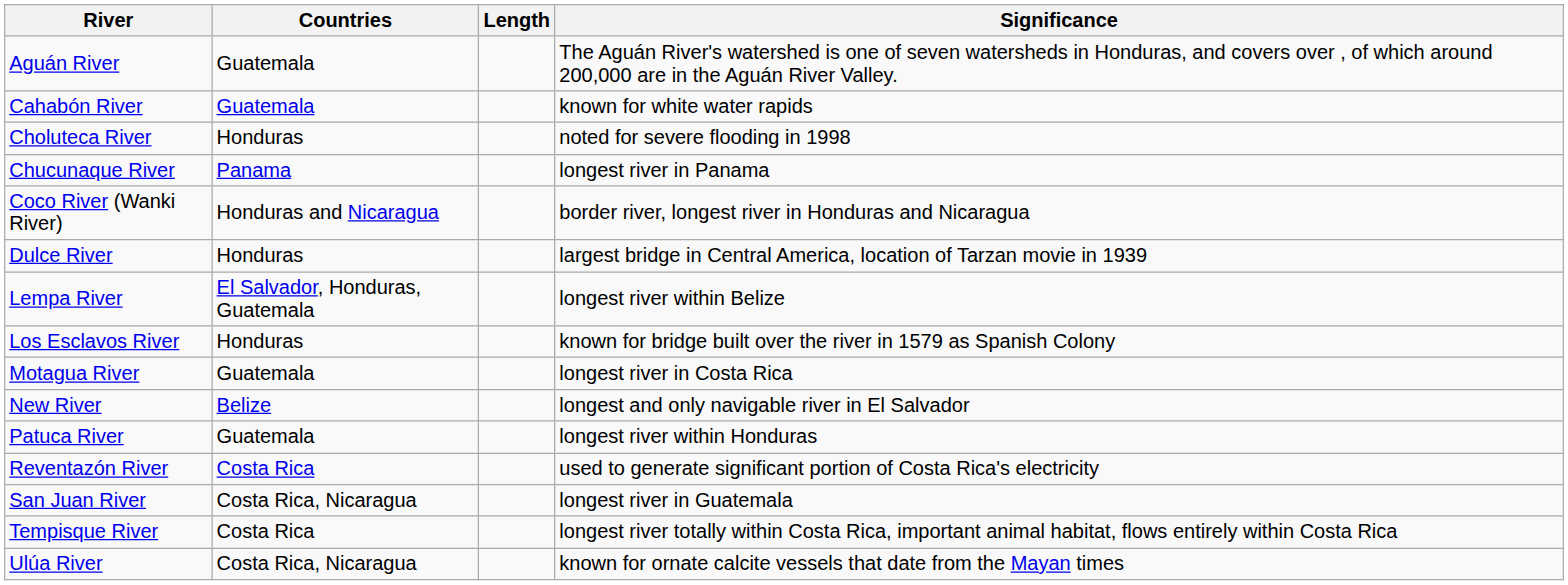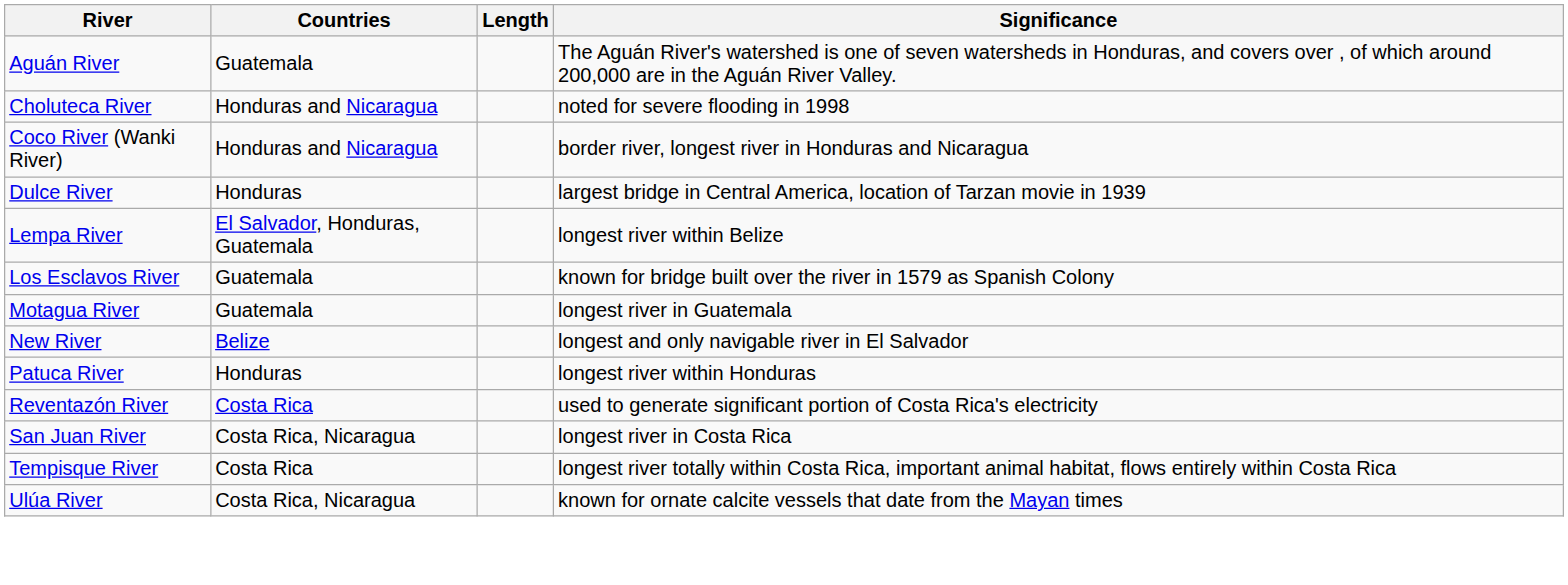- row: Cahabón River | Guatemala | known for white water rapids
Choluteca River | Countries: Honduras -> Honduras and Nicaragua
- row: Chucunaque River | Panama | longest river in Panama
Los Esclavos River | Countries: Honduras -> Guatemala
Motagua River | Significance: longest river in Costa Rica -> longest river in Guatemala
Patuca River | Countries: Guatemala -> Honduras
San Juan River | Significance: longest river in Guatemala -> longest river in Costa Rica
